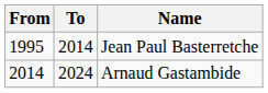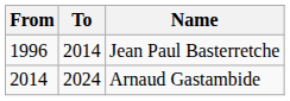Jean Paul Basterretche | From: 1995 -> 1996
